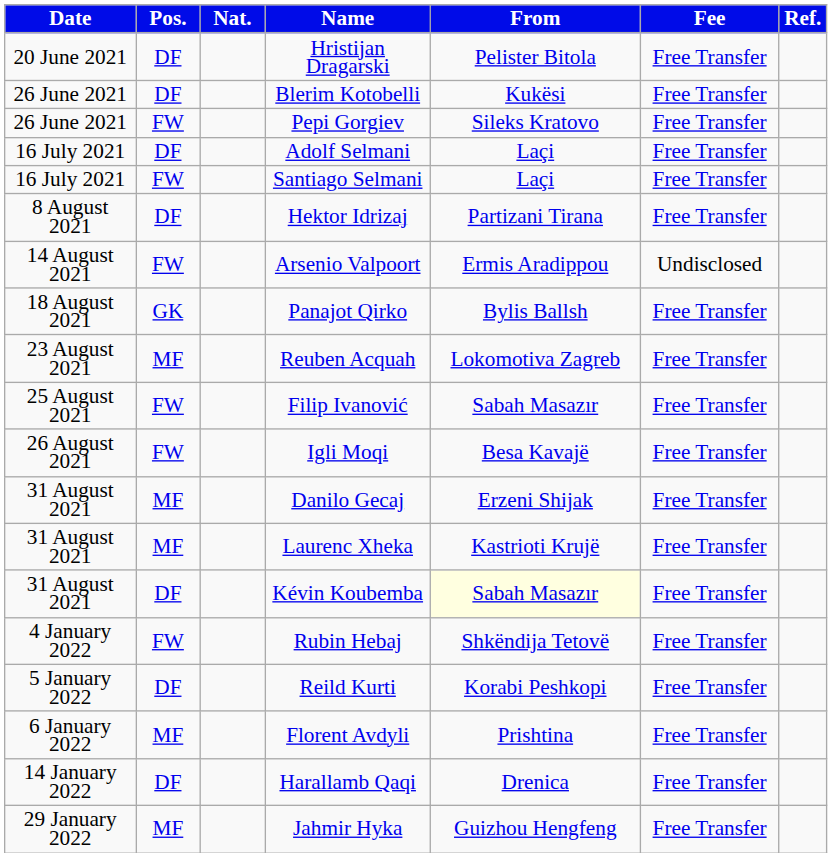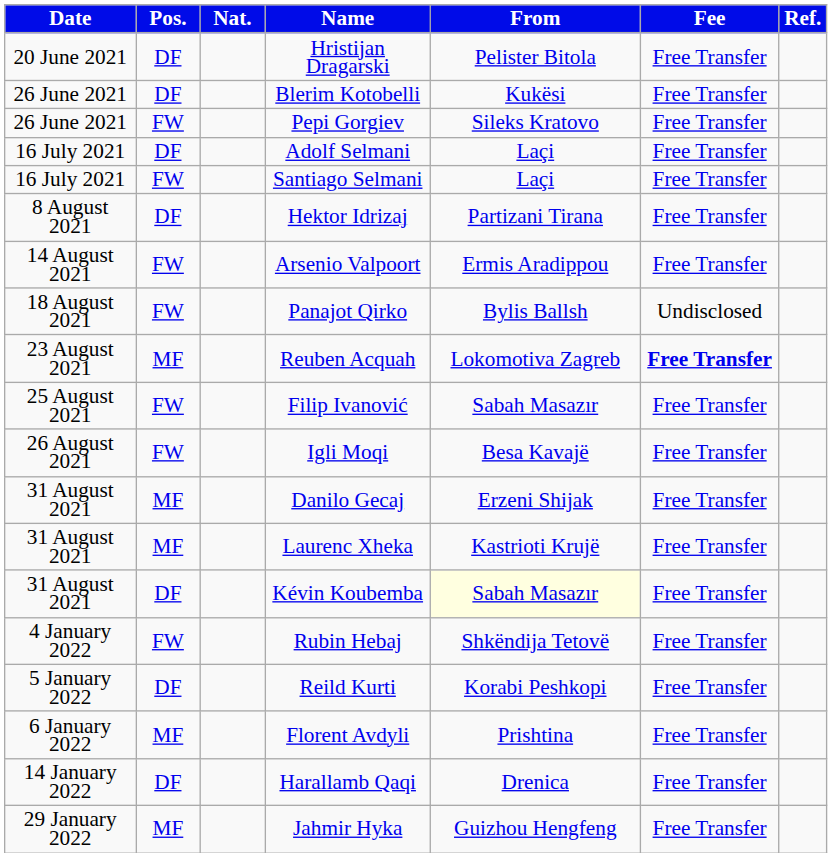Arsenio Valpoort | Fee: Undisclosed -> Free Transfer
Panajot Qirko | Pos.: GK -> FW
Panajot Qirko | Fee: Free Transfer -> Undisclosed
Reuben Acquah | Fee: normal -> bold
